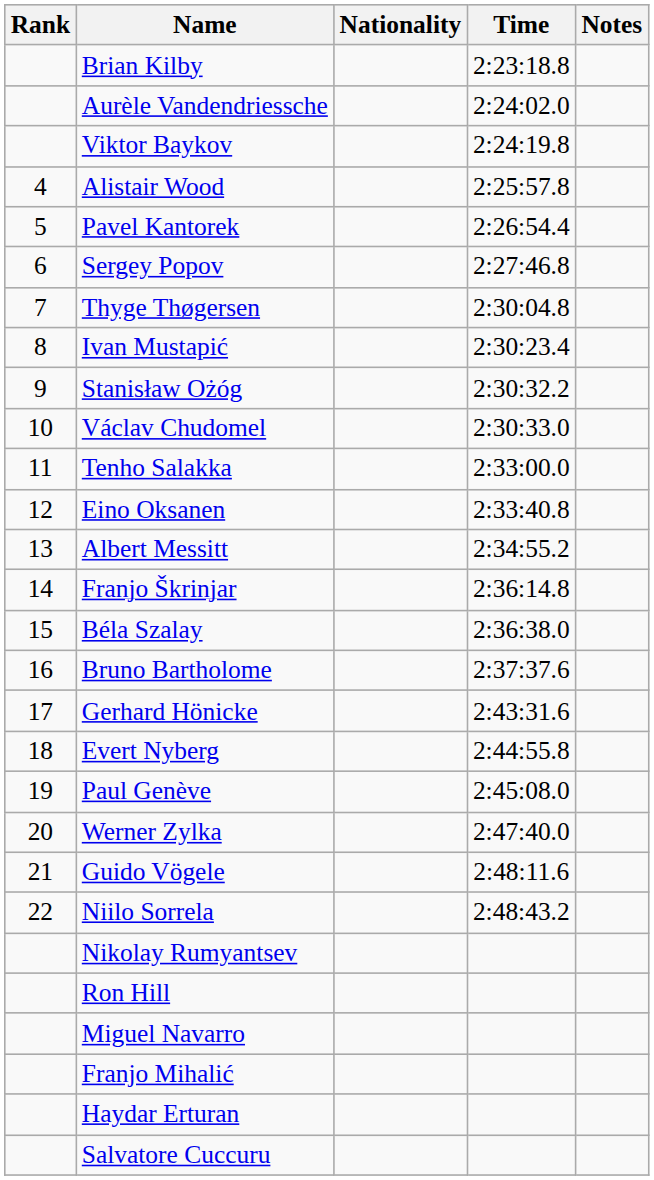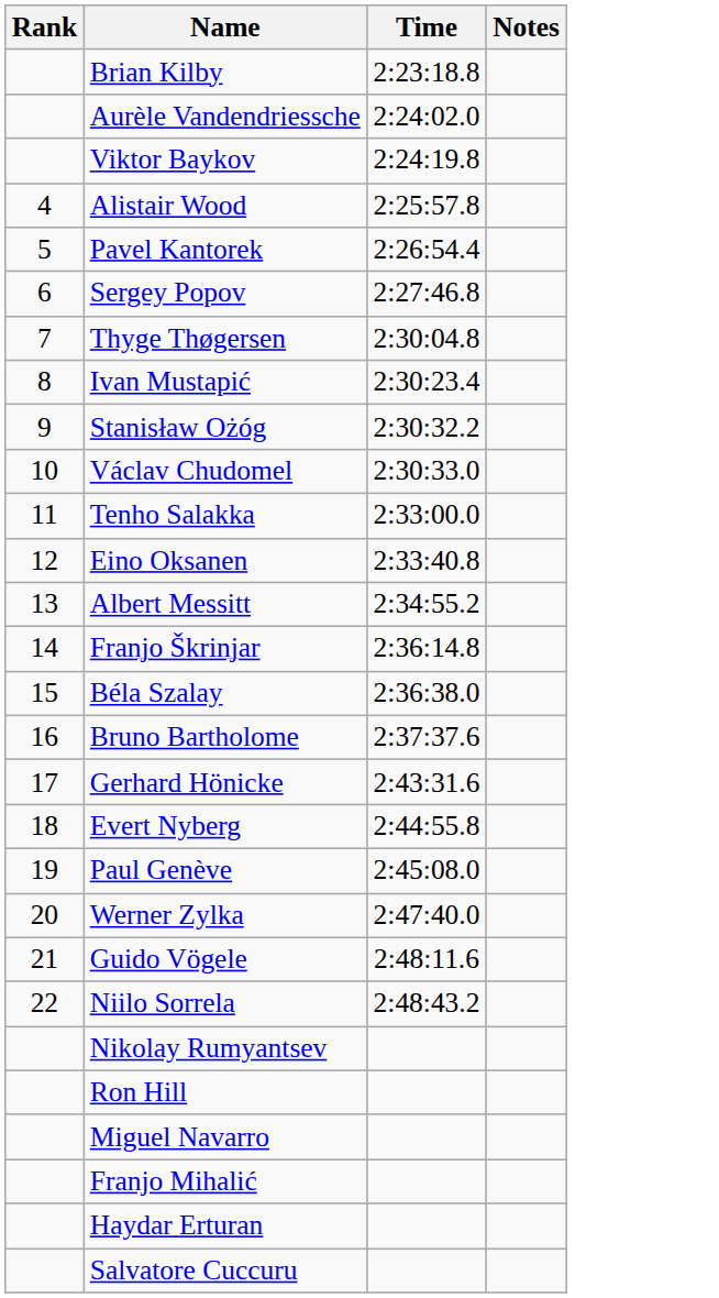- column: Nationality
